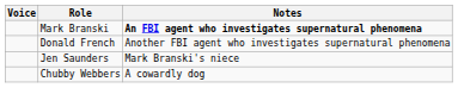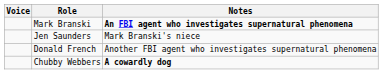rows swapped: Donald French <-> Jen Saunders
Chubby Webbers | Notes: normal -> bold
